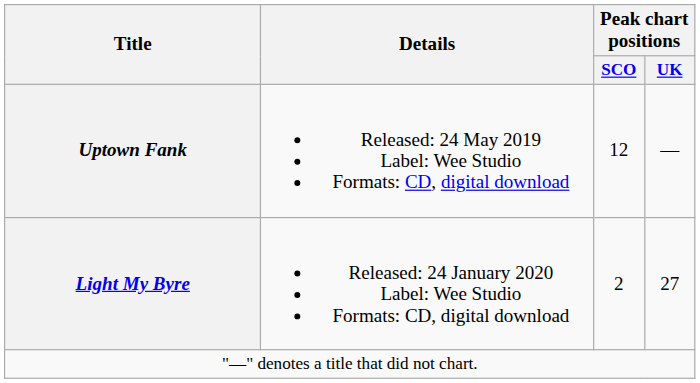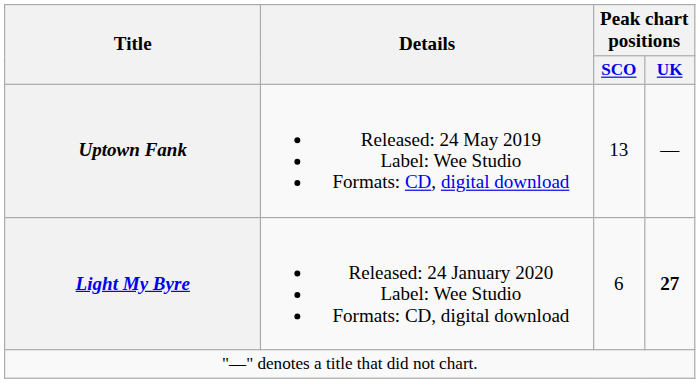Uptown Fank | Peak chart positions / SCO: 12 -> 13
Light My Byre | Peak chart positions / SCO: 2 -> 6
Light My Byre | Peak chart positions / UK: normal -> bold
